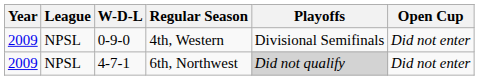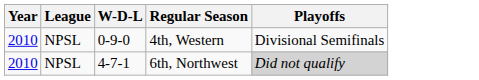- column: Open Cup | Did not enter | Did not enter
4th, Western | Year: 2009 -> 2010
6th, Northwest | Year: 2009 -> 2010
